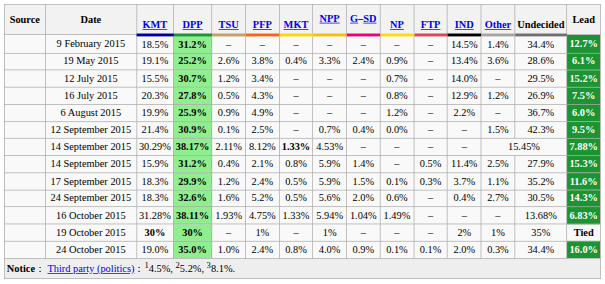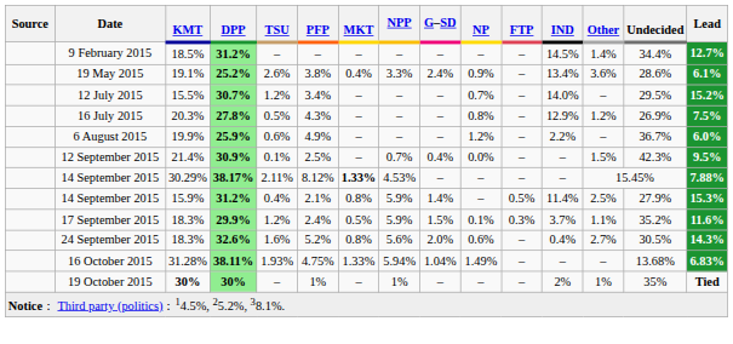6 August 2015 | TSU: 0.9% -> 0.6%
24 September 2015 | MKT: 0.5% -> 0.8%
- row: 24 October 2015 | 19.0% | 35.0% | 1.0% | 2.4% | 0.8% | 4.0% | 0.9% | 0.1% | 0.1% | 2.0% | 0.3% | 34.4% | 16.0%
